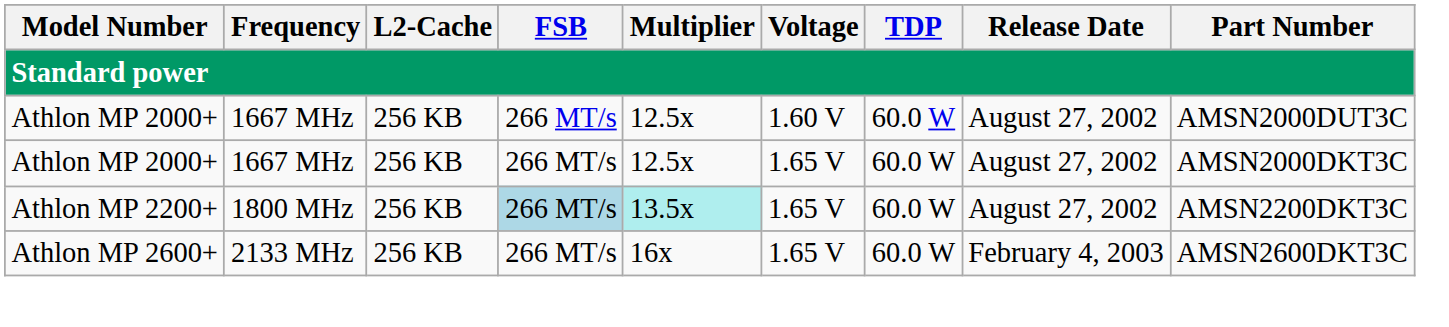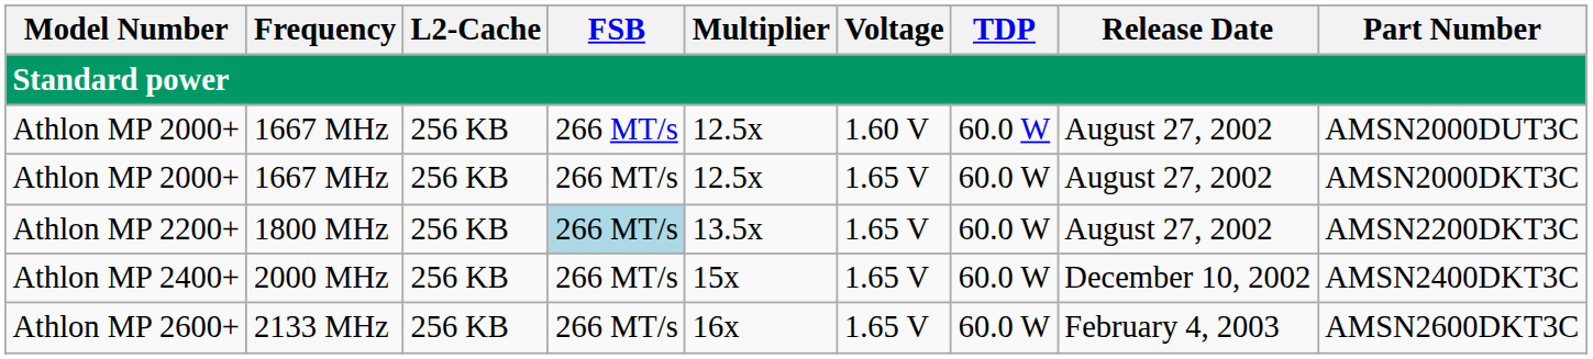Athlon MP 2200+ | Multiplier: paleturquoise background -> no background
+ row: Athlon MP 2400+ | 2000 MHz | 256 KB | 266 MT/s | 15x | 1.65 V | 60.0 W | December 10, 2002 | AMSN2400DKT3C
